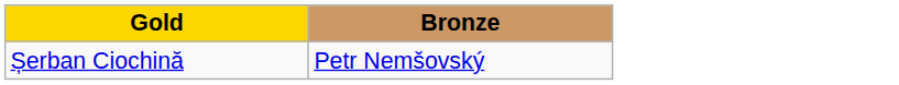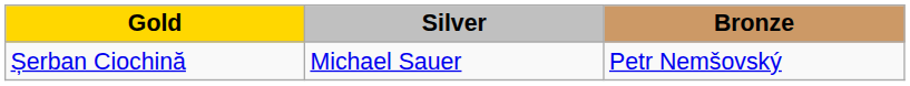+ column: Silver | Michael Sauer
